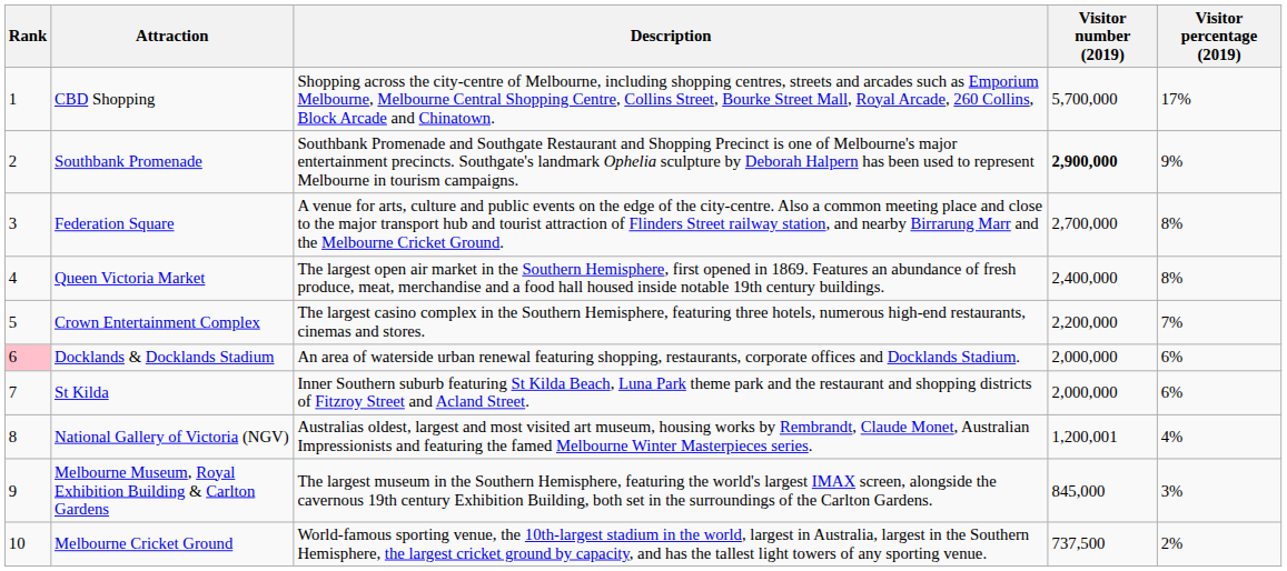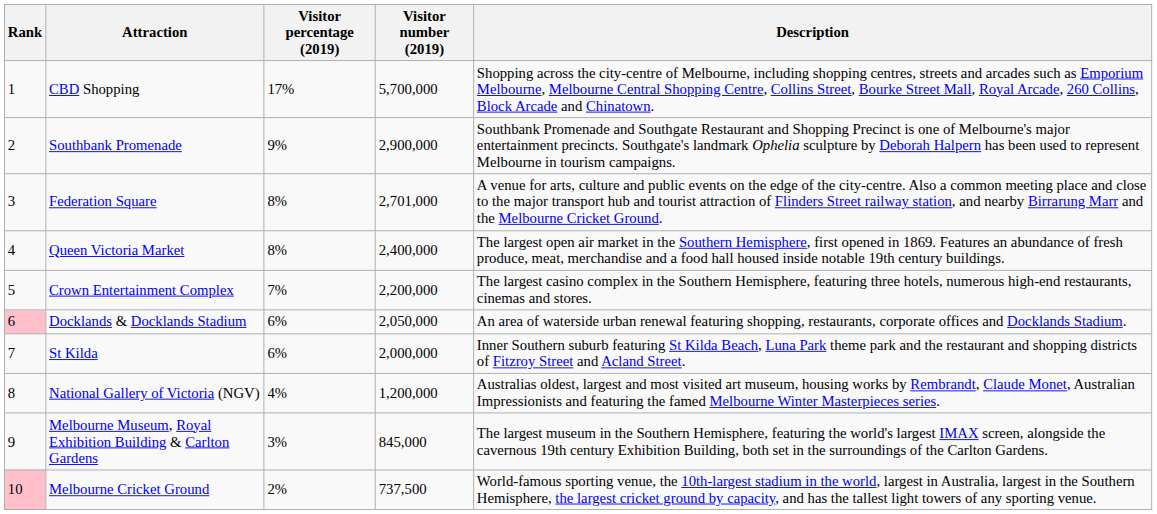columns swapped: Description <-> Visitor percentage (2019)
Southbank Promenade | Visitor number (2019): bold -> normal
Federation Square | Visitor number (2019): 2,700,000 -> 2,701,000
Docklands & Docklands Stadium | Visitor number (2019): 2,000,000 -> 2,050,000
National Gallery of Victoria (NGV) | Visitor number (2019): 1,200,001 -> 1,200,000
Melbourne Cricket Ground | Rank: no background -> pink background
